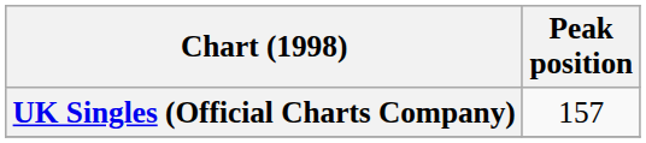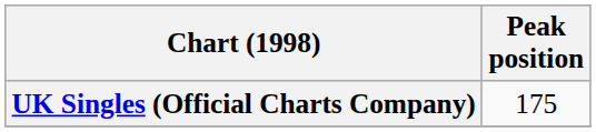UK Singles (Official Charts Company) | Peak position: 157 -> 175
